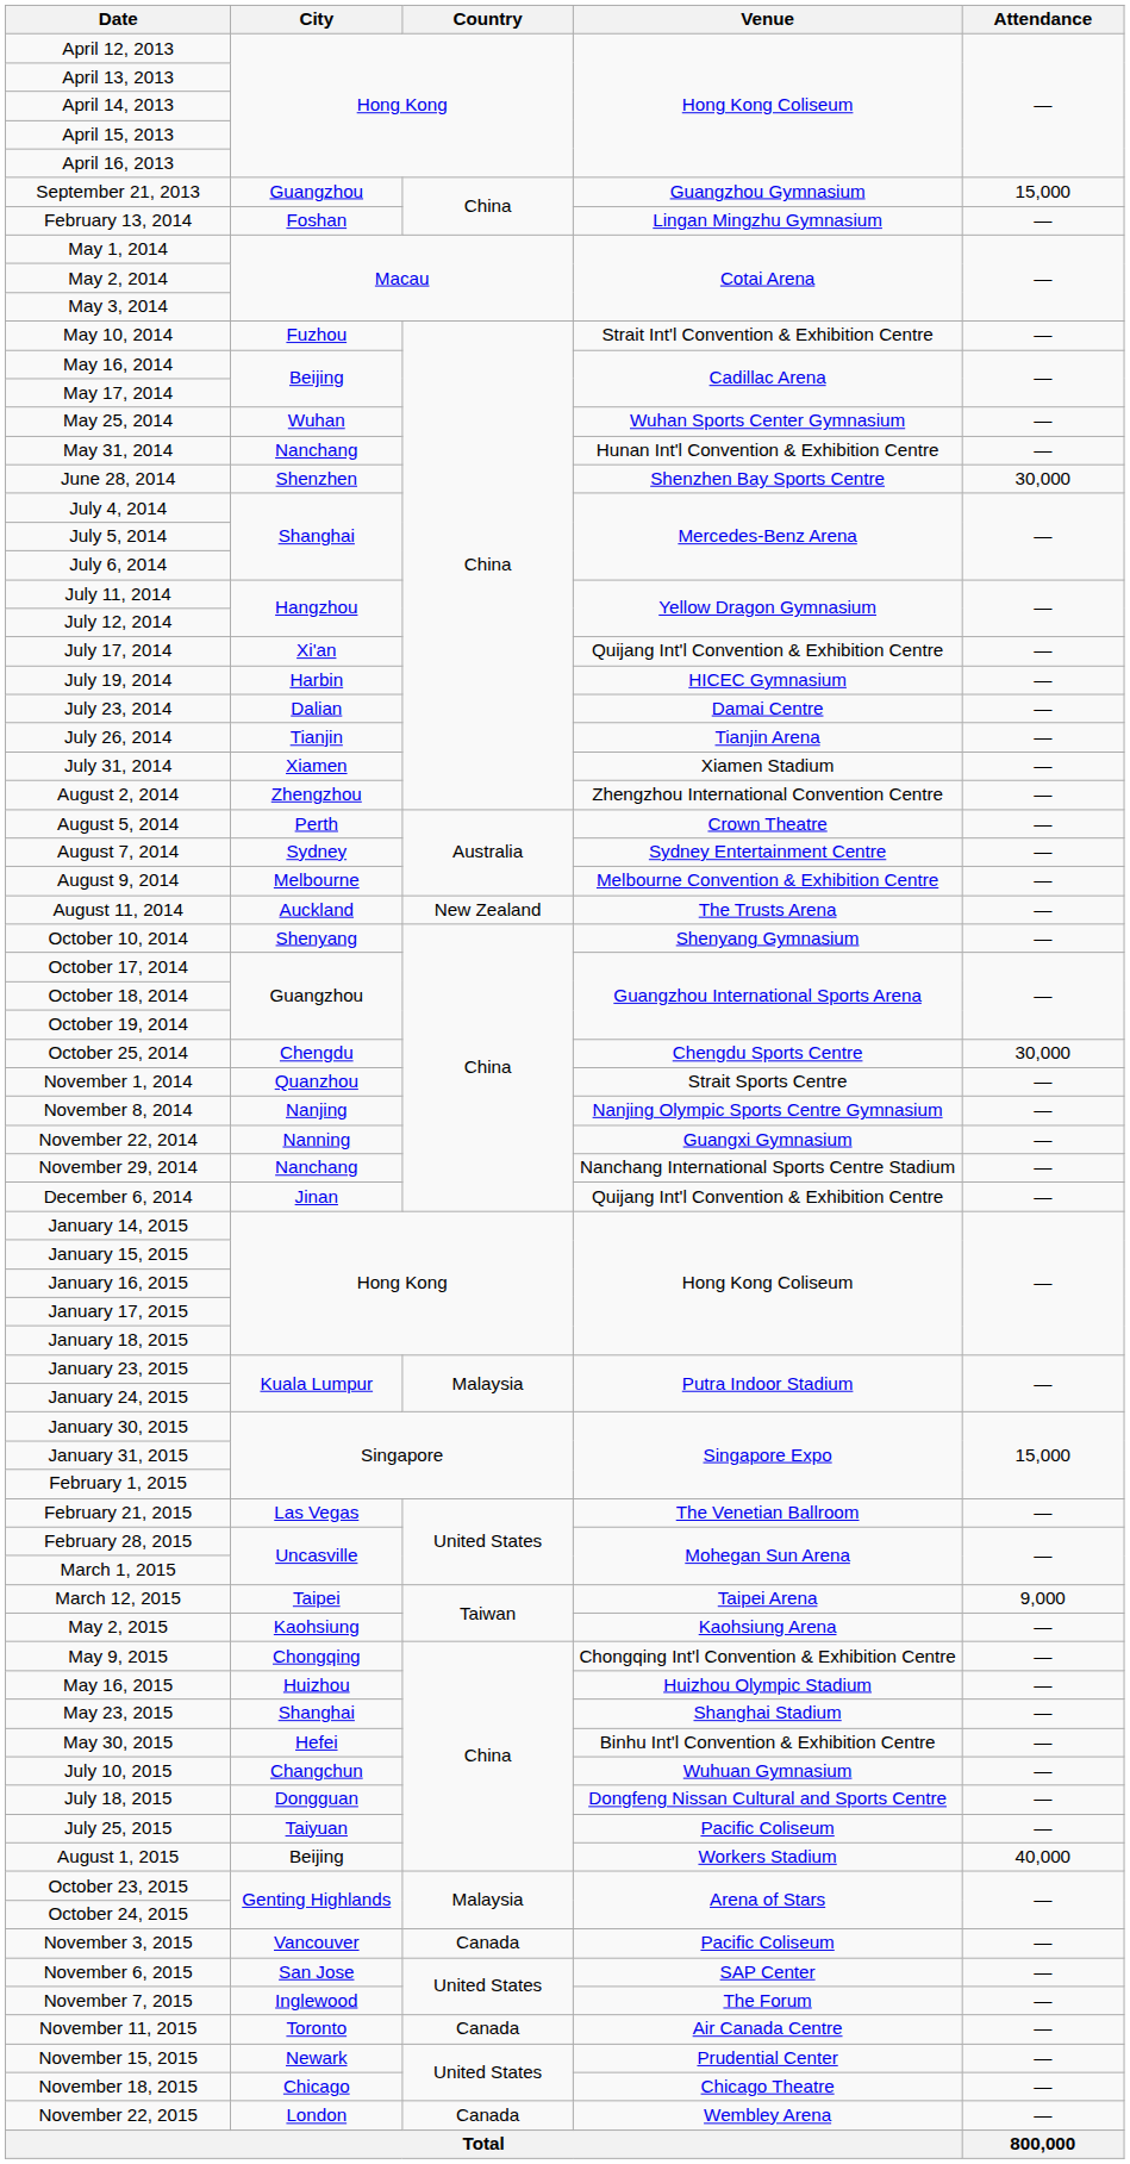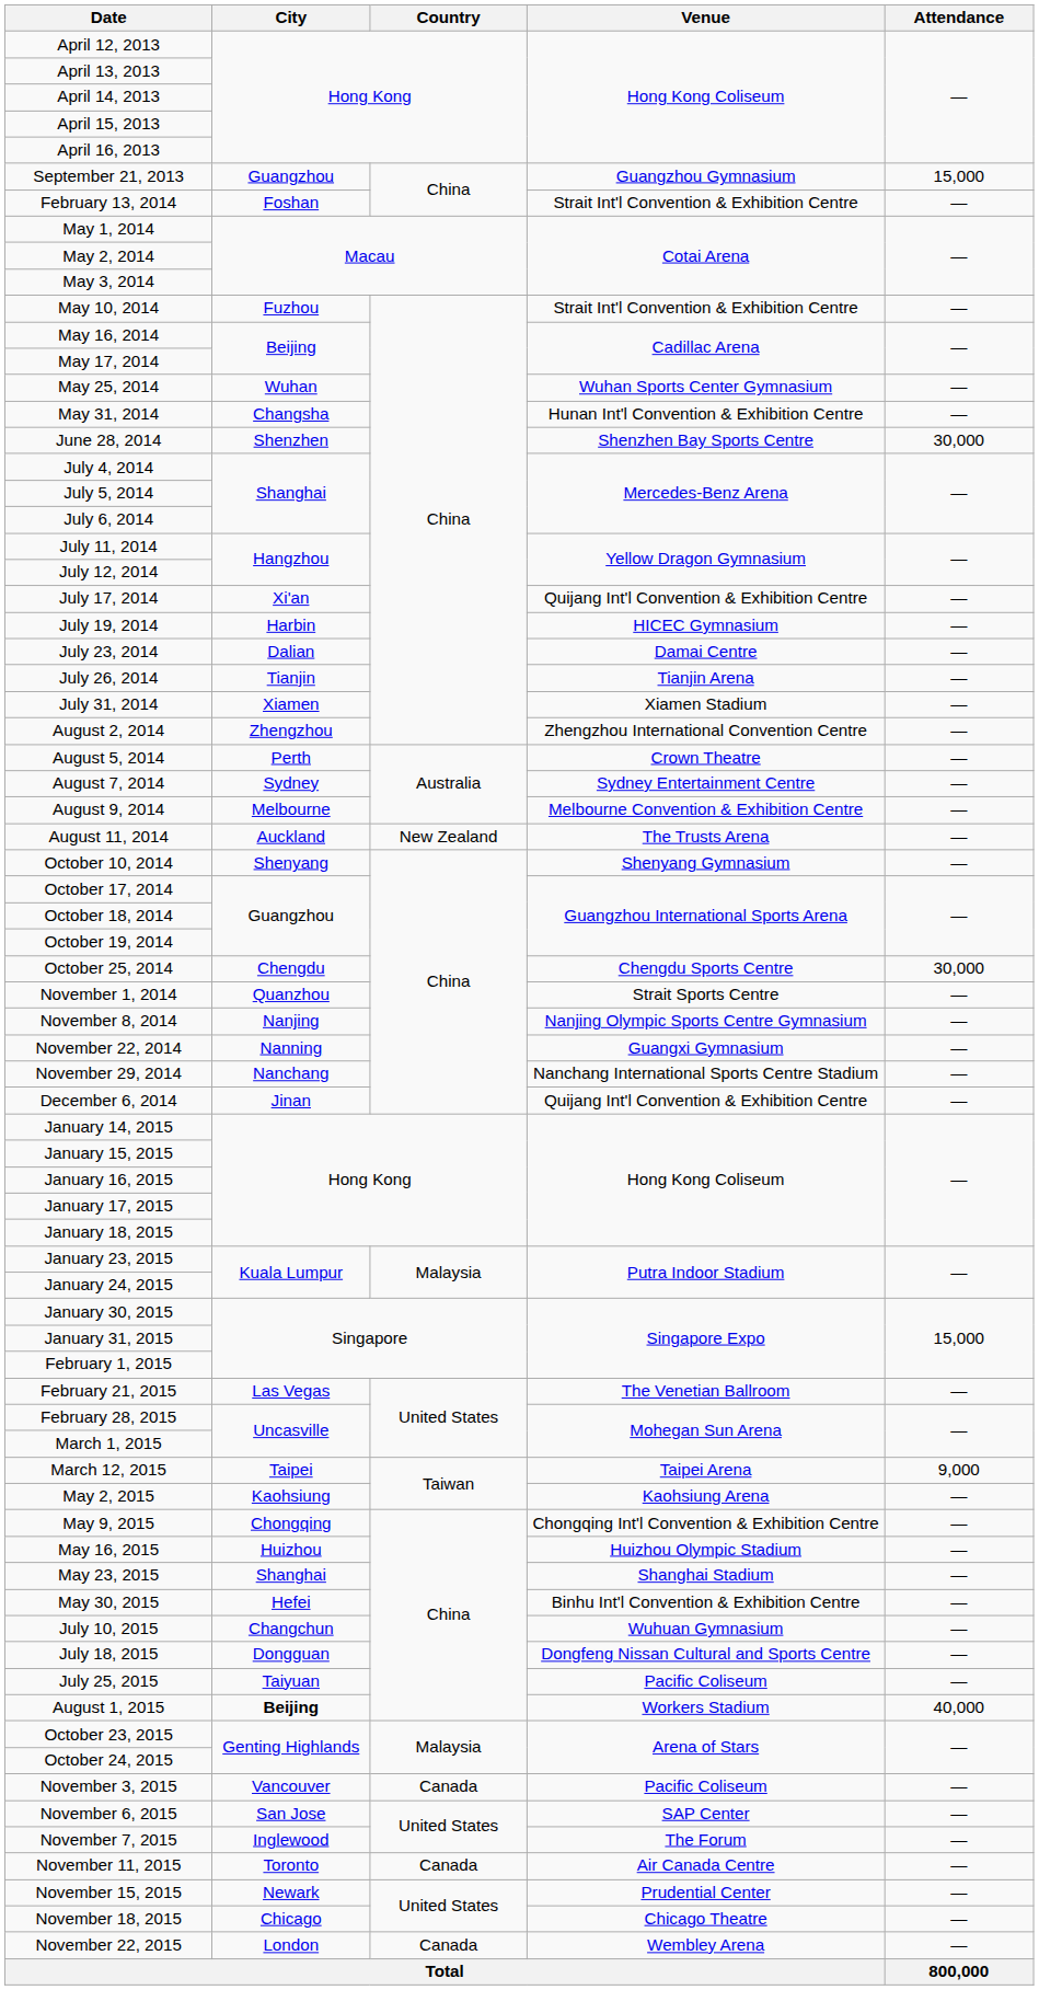February 13, 2014 | Venue: Lingan Mingzhu Gymnasium -> Strait Int'l Convention & Exhibition Centre
May 31, 2014 | City: Nanchang -> Changsha
August 1, 2015 | City: normal -> bold
